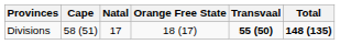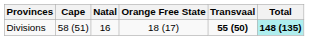Divisions | Natal: 17 -> 16
Divisions | Total: no background -> paleturquoise background
